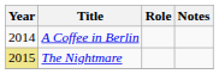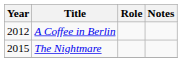A Coffee in Berlin | Year: 2014 -> 2012
The Nightmare | Year: khaki background -> no background
